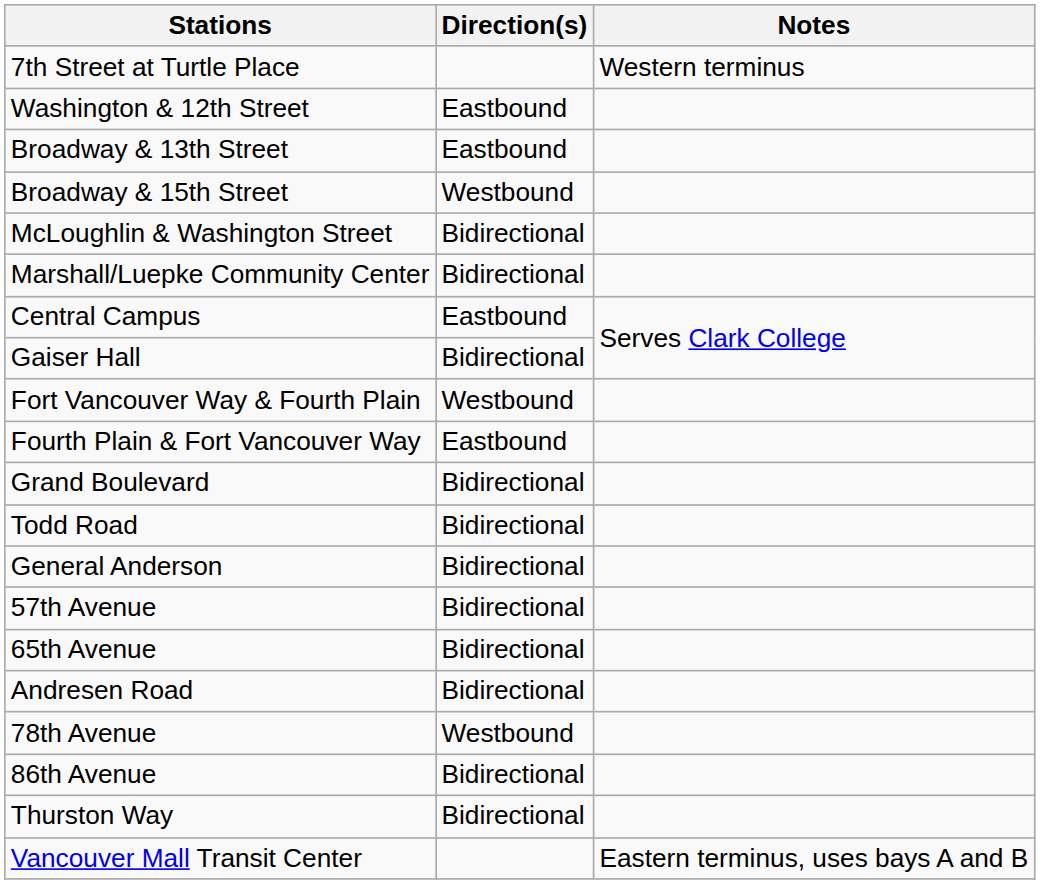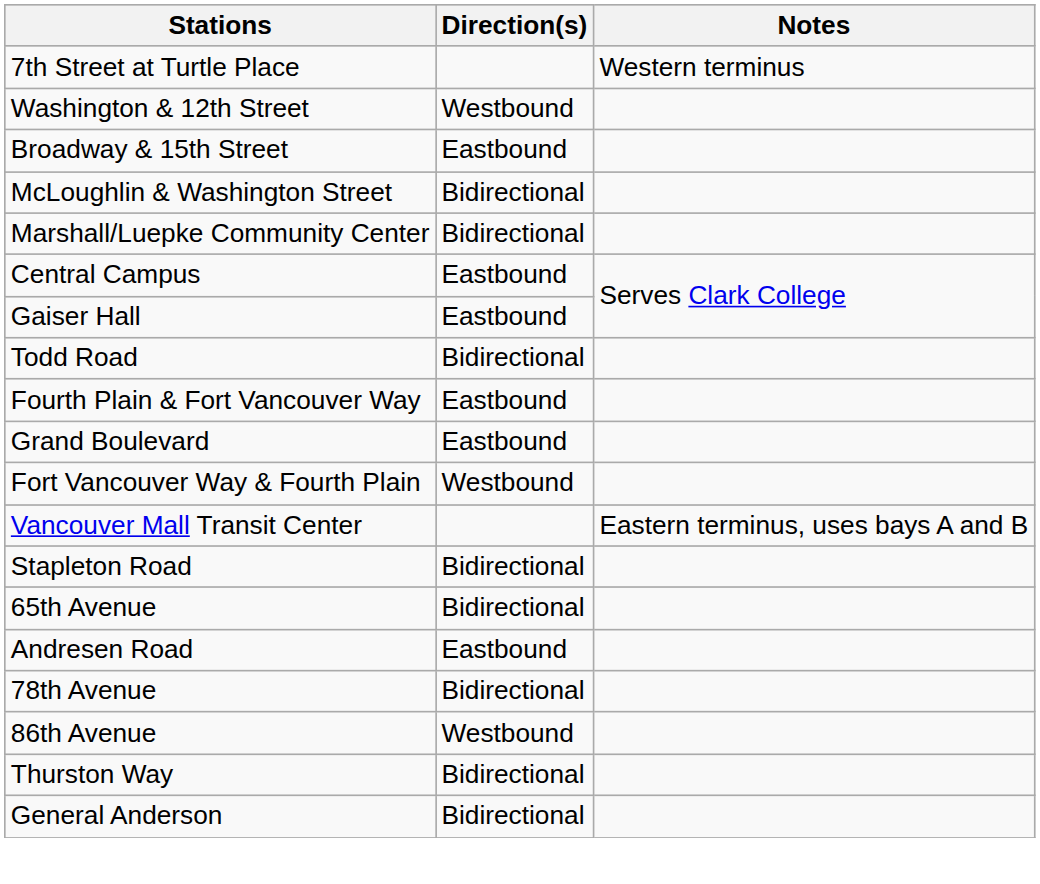Washington & 12th Street | Direction(s): Eastbound -> Westbound
- row: Broadway & 13th Street | Eastbound
Broadway & 15th Street | Direction(s): Westbound -> Eastbound
Gaiser Hall | Direction(s): Bidirectional -> Eastbound
rows swapped: Fort Vancouver Way & Fourth Plain <-> Todd Road
Grand Boulevard | Direction(s): Bidirectional -> Eastbound
rows swapped: General Anderson <-> Vancouver Mall Transit Center
+ row: Stapleton Road | Bidirectional
- row: 57th Avenue | Bidirectional
Andresen Road | Direction(s): Bidirectional -> Eastbound
78th Avenue | Direction(s): Westbound -> Bidirectional
86th Avenue | Direction(s): Bidirectional -> Westbound
